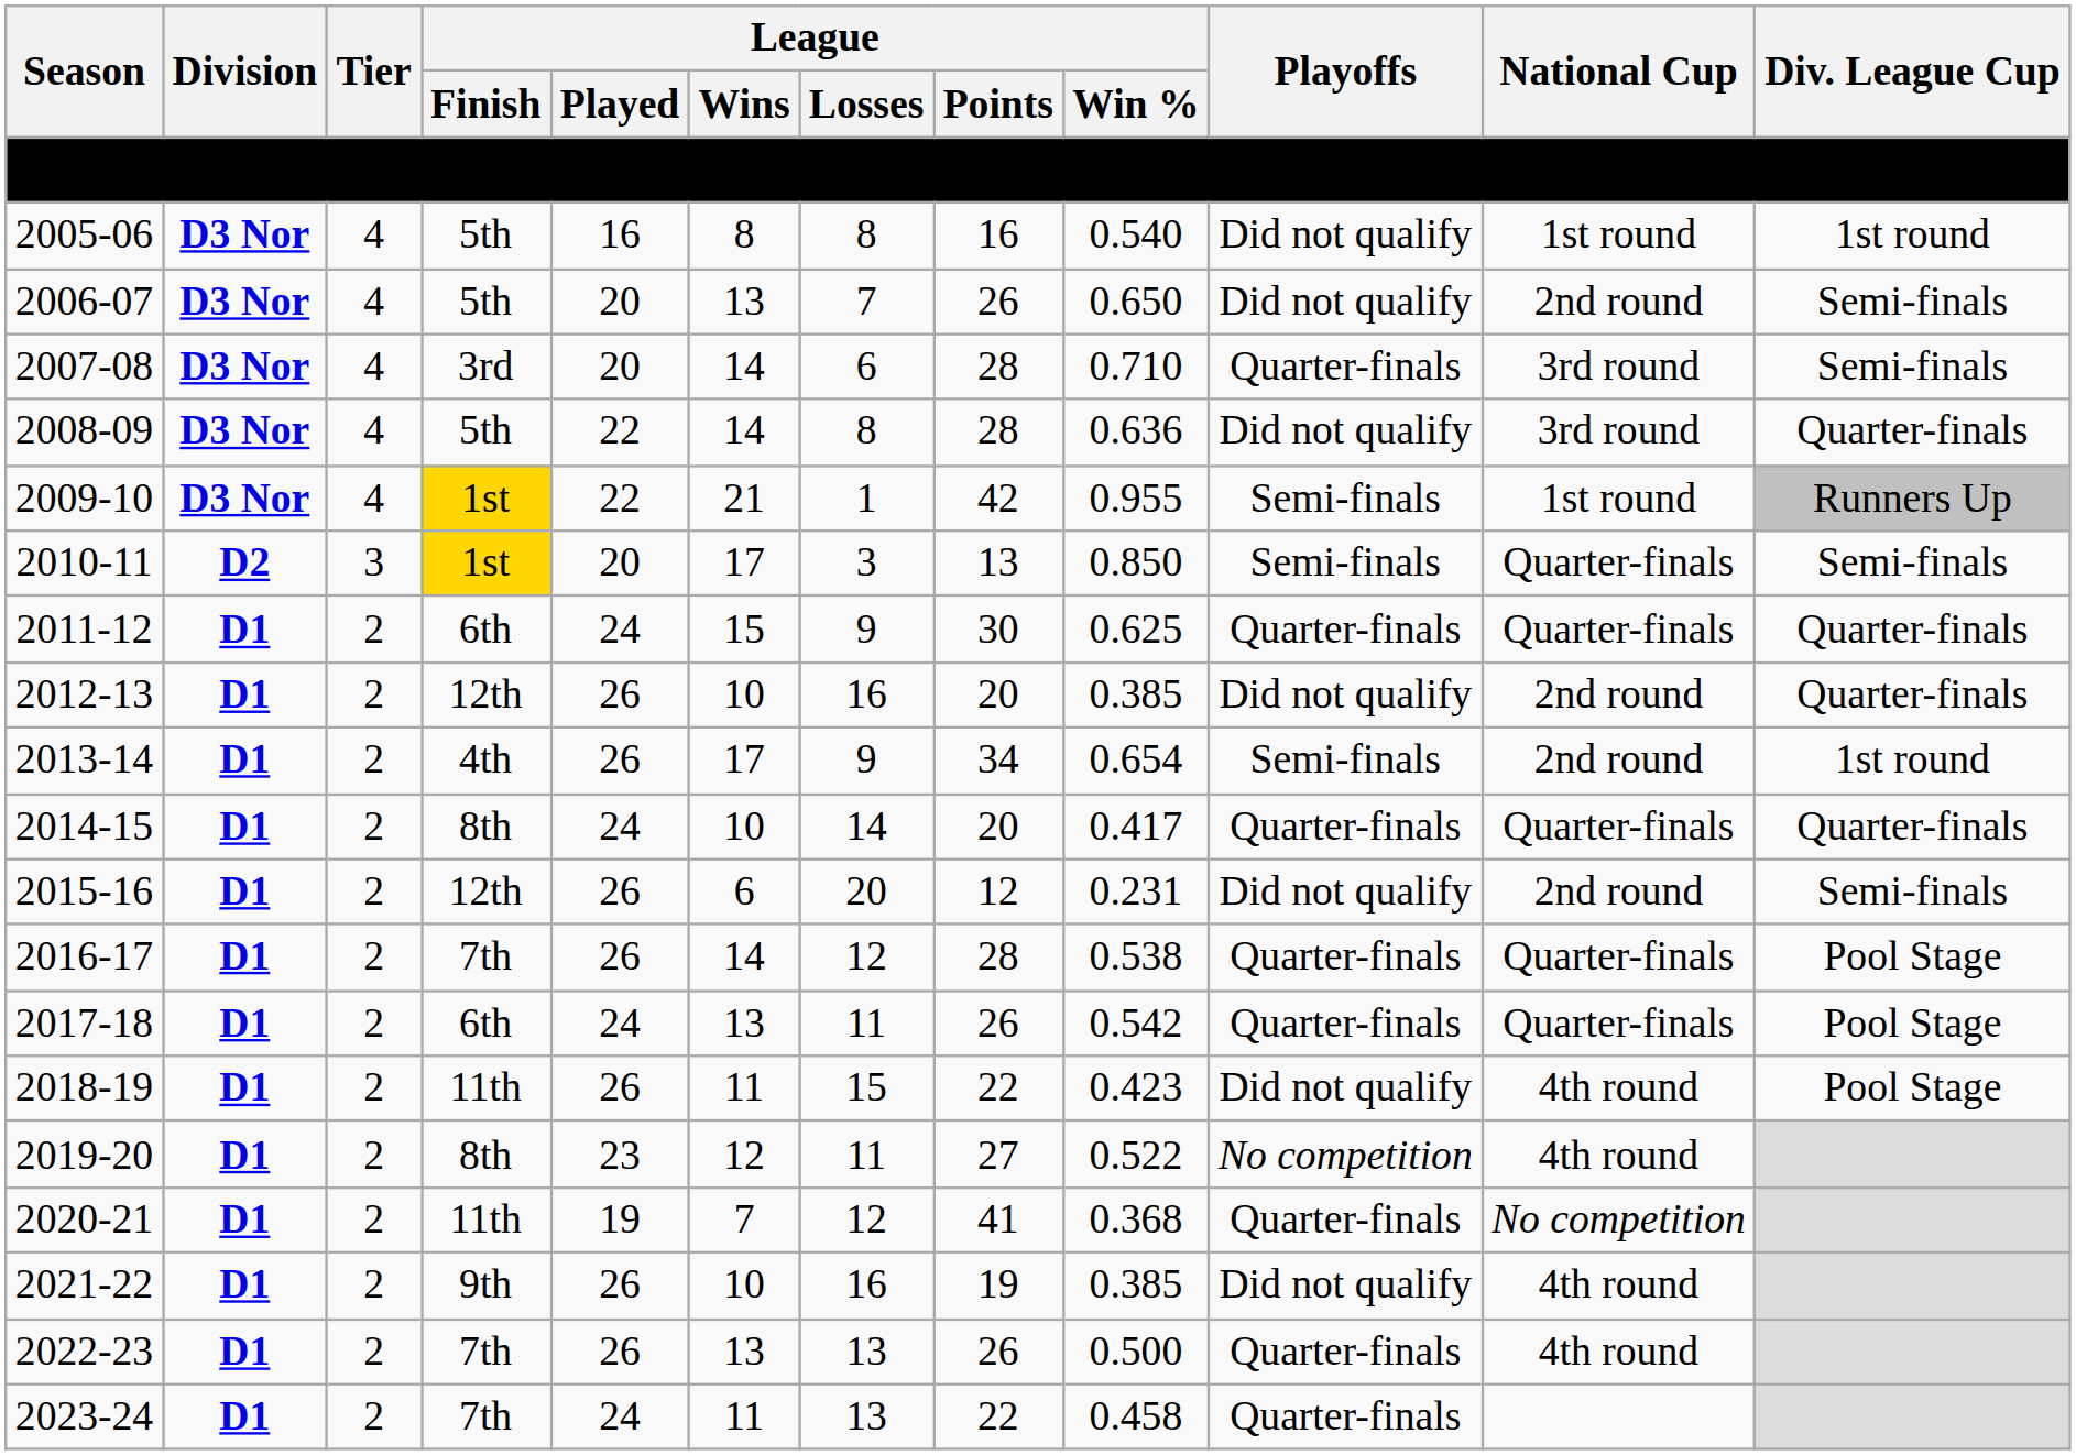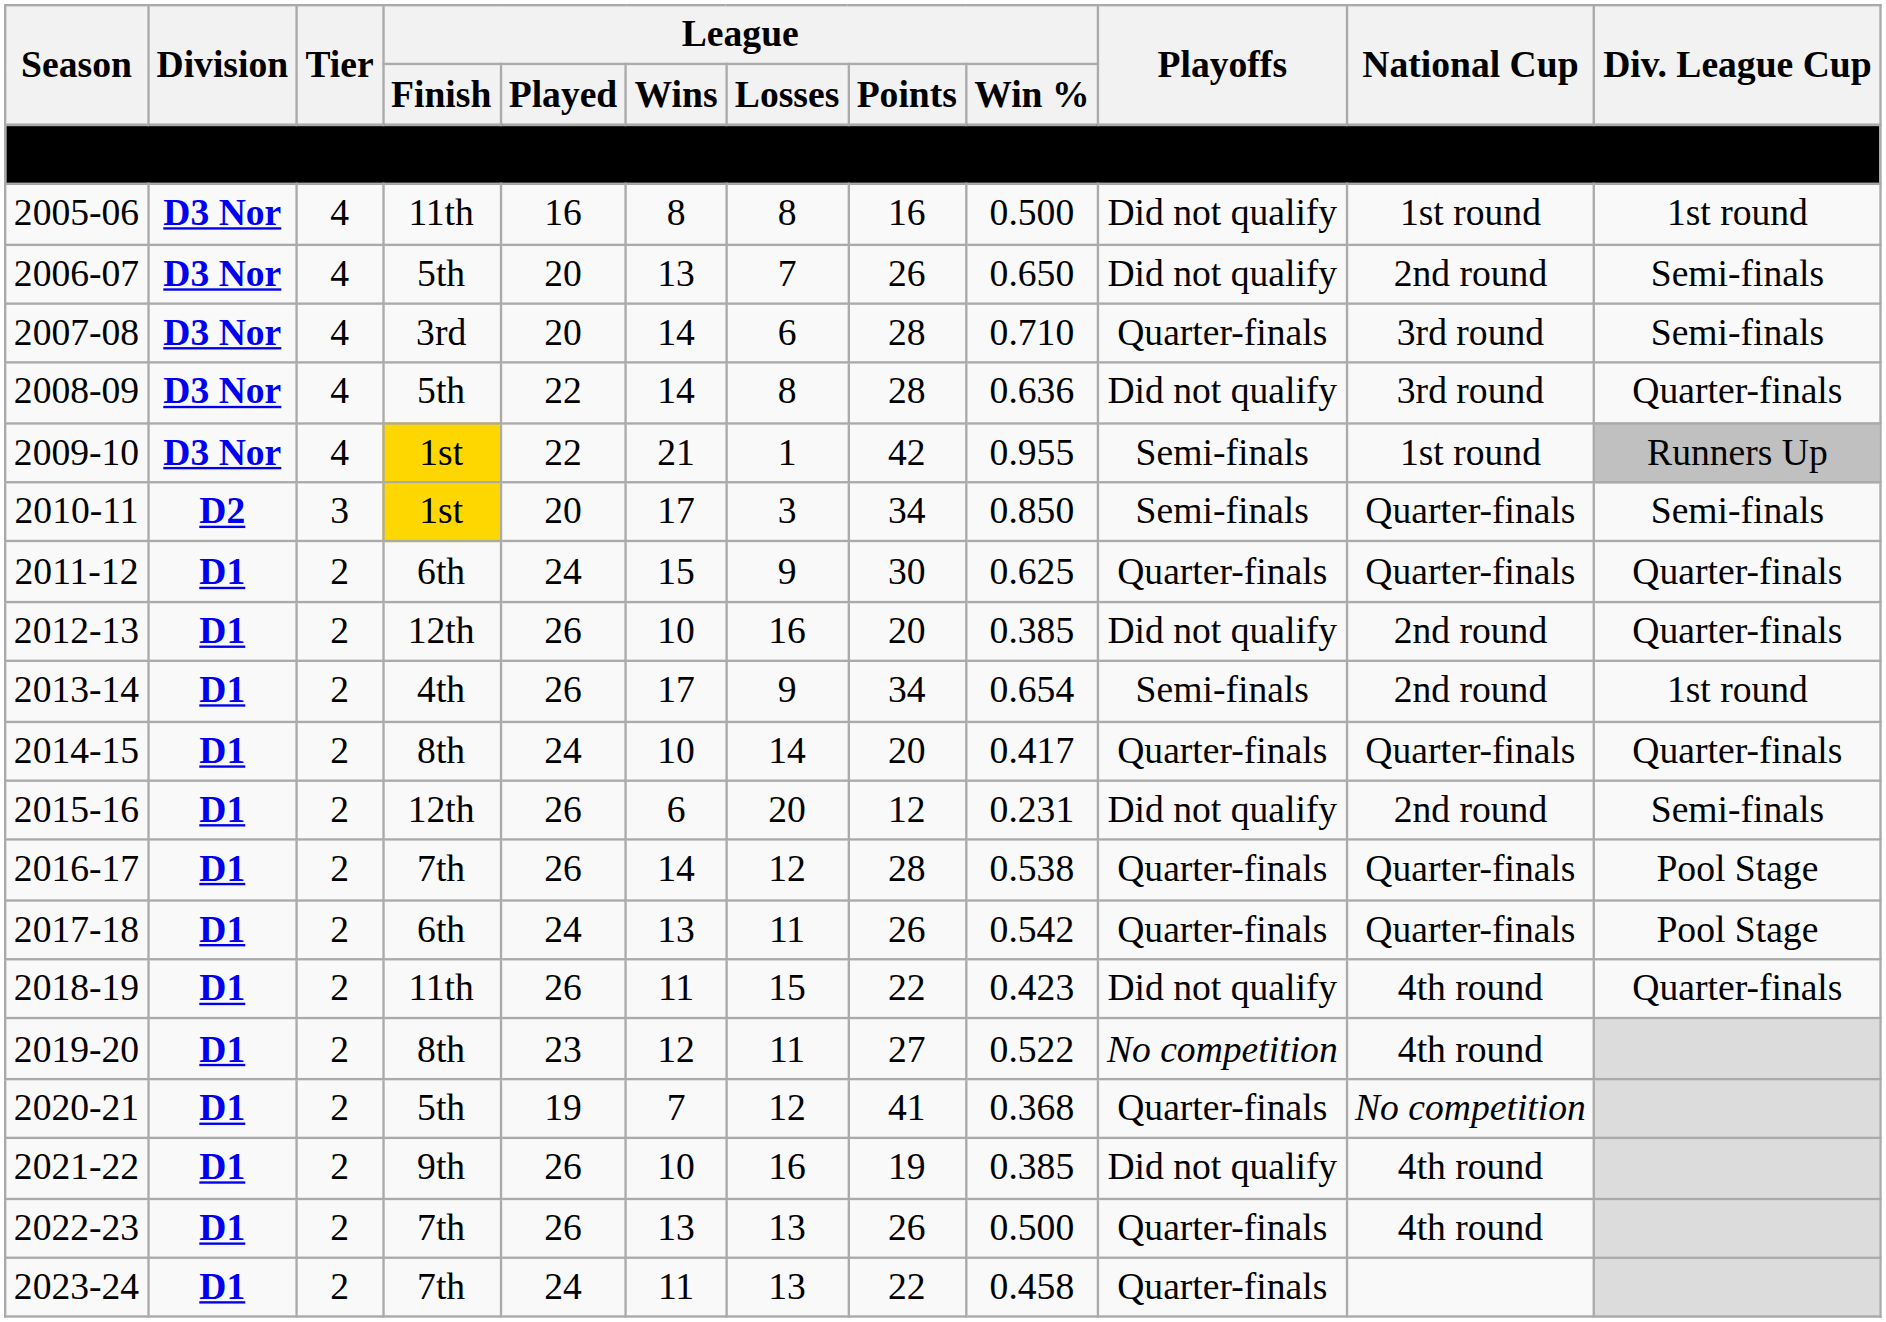2005-06 | League / Finish: 5th -> 11th
2005-06 | League / Win %: 0.540 -> 0.500
2010-11 | League / Points: 13 -> 34
2018-19 | Div. League Cup: Pool Stage -> Quarter-finals
2020-21 | League / Finish: 11th -> 5th
